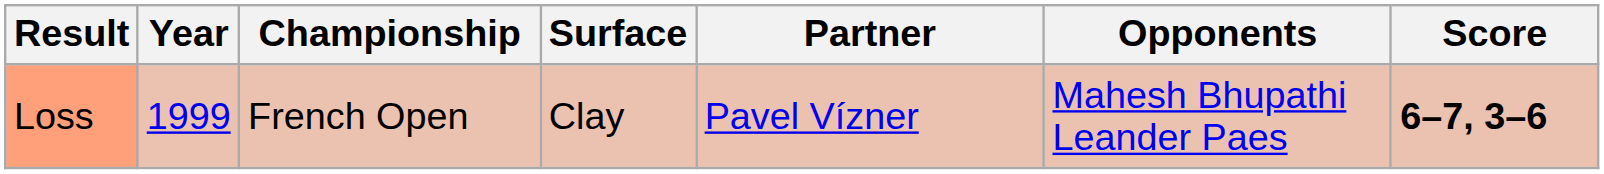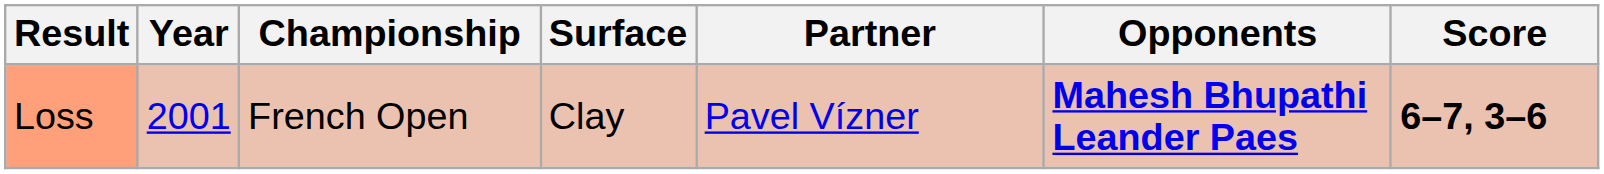Loss | Year: 1999 -> 2001
Loss | Opponents: normal -> bold
